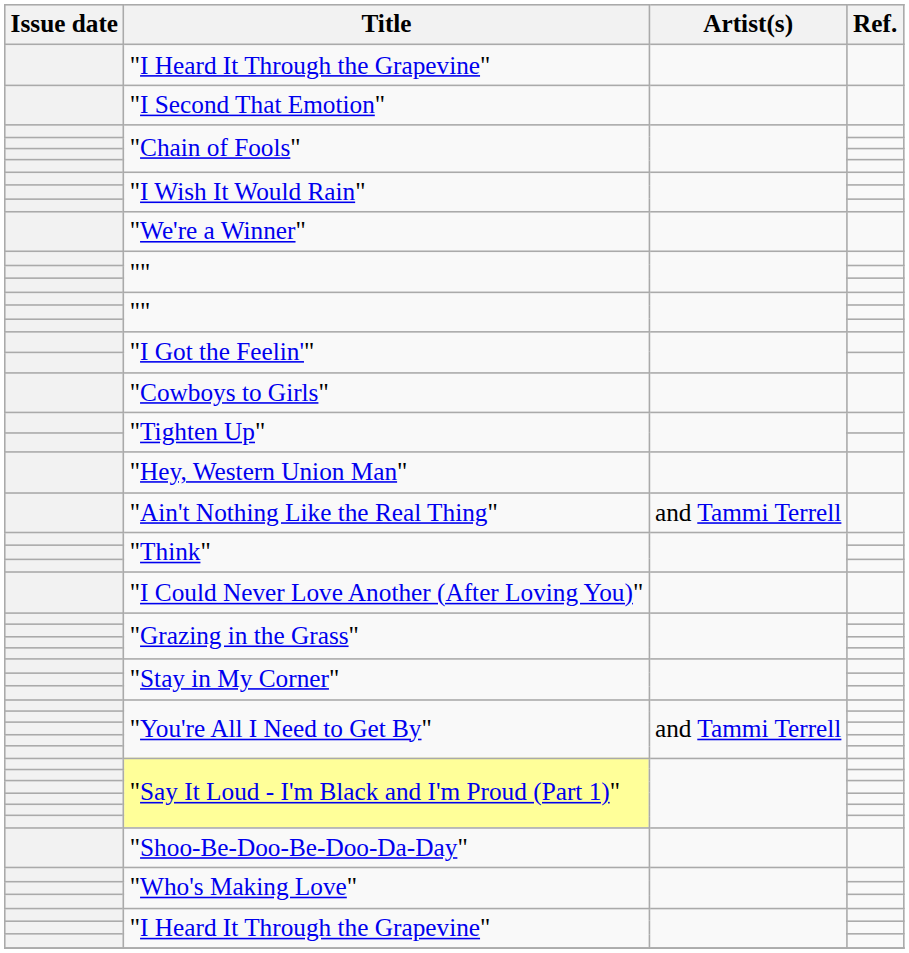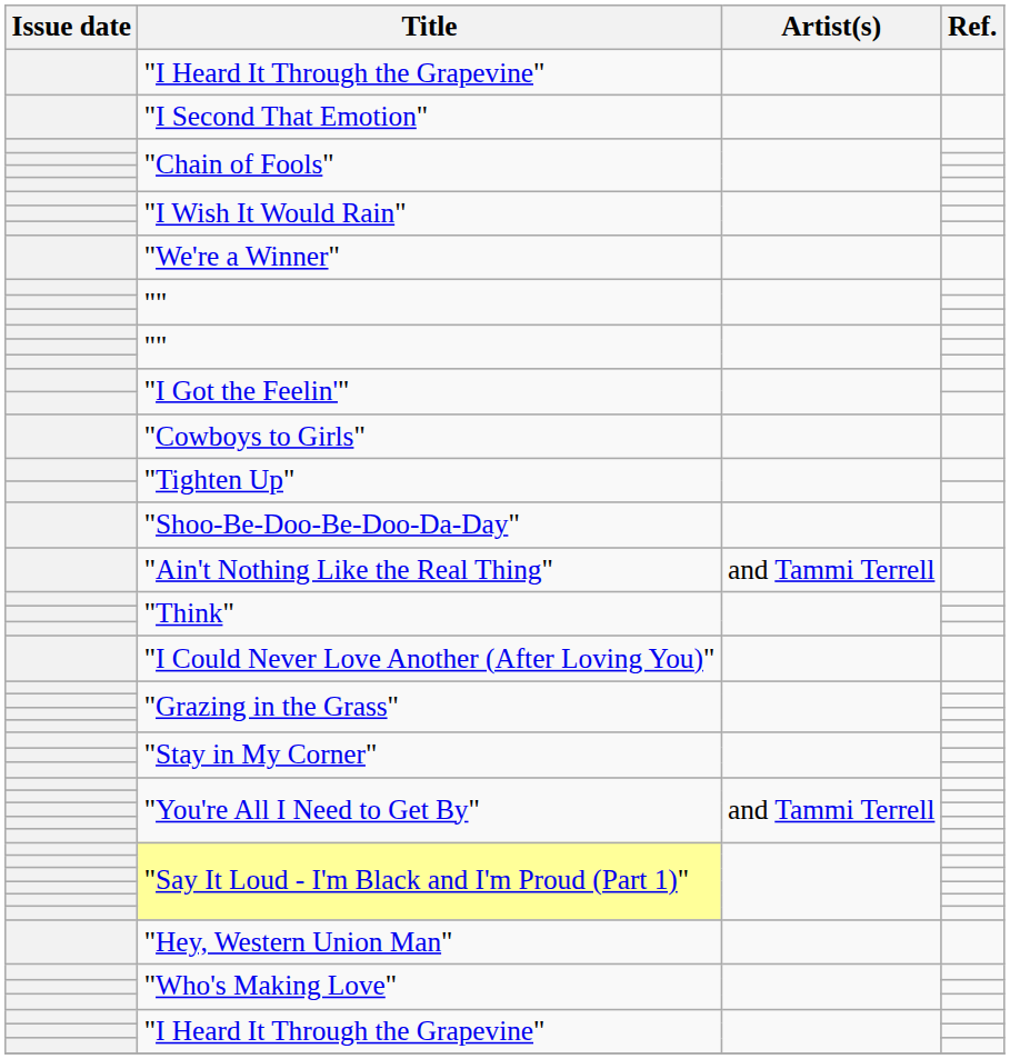rows swapped: "Shoo-Be-Doo-Be-Doo-Da-Day" <-> "Hey, Western Union Man"
